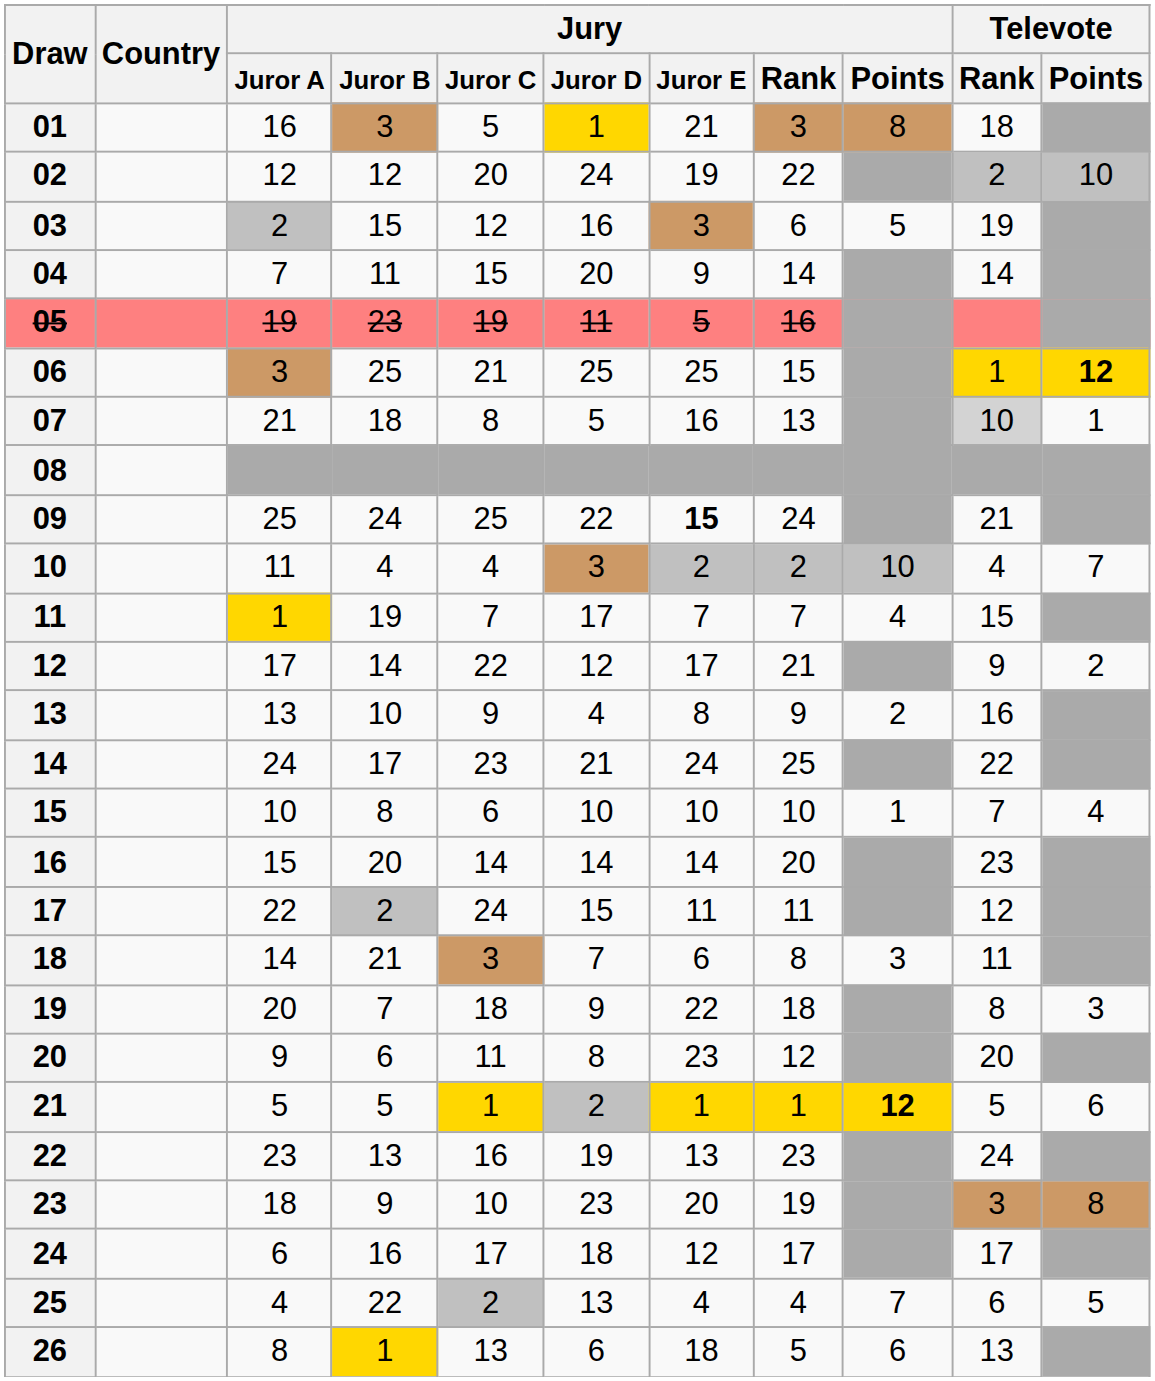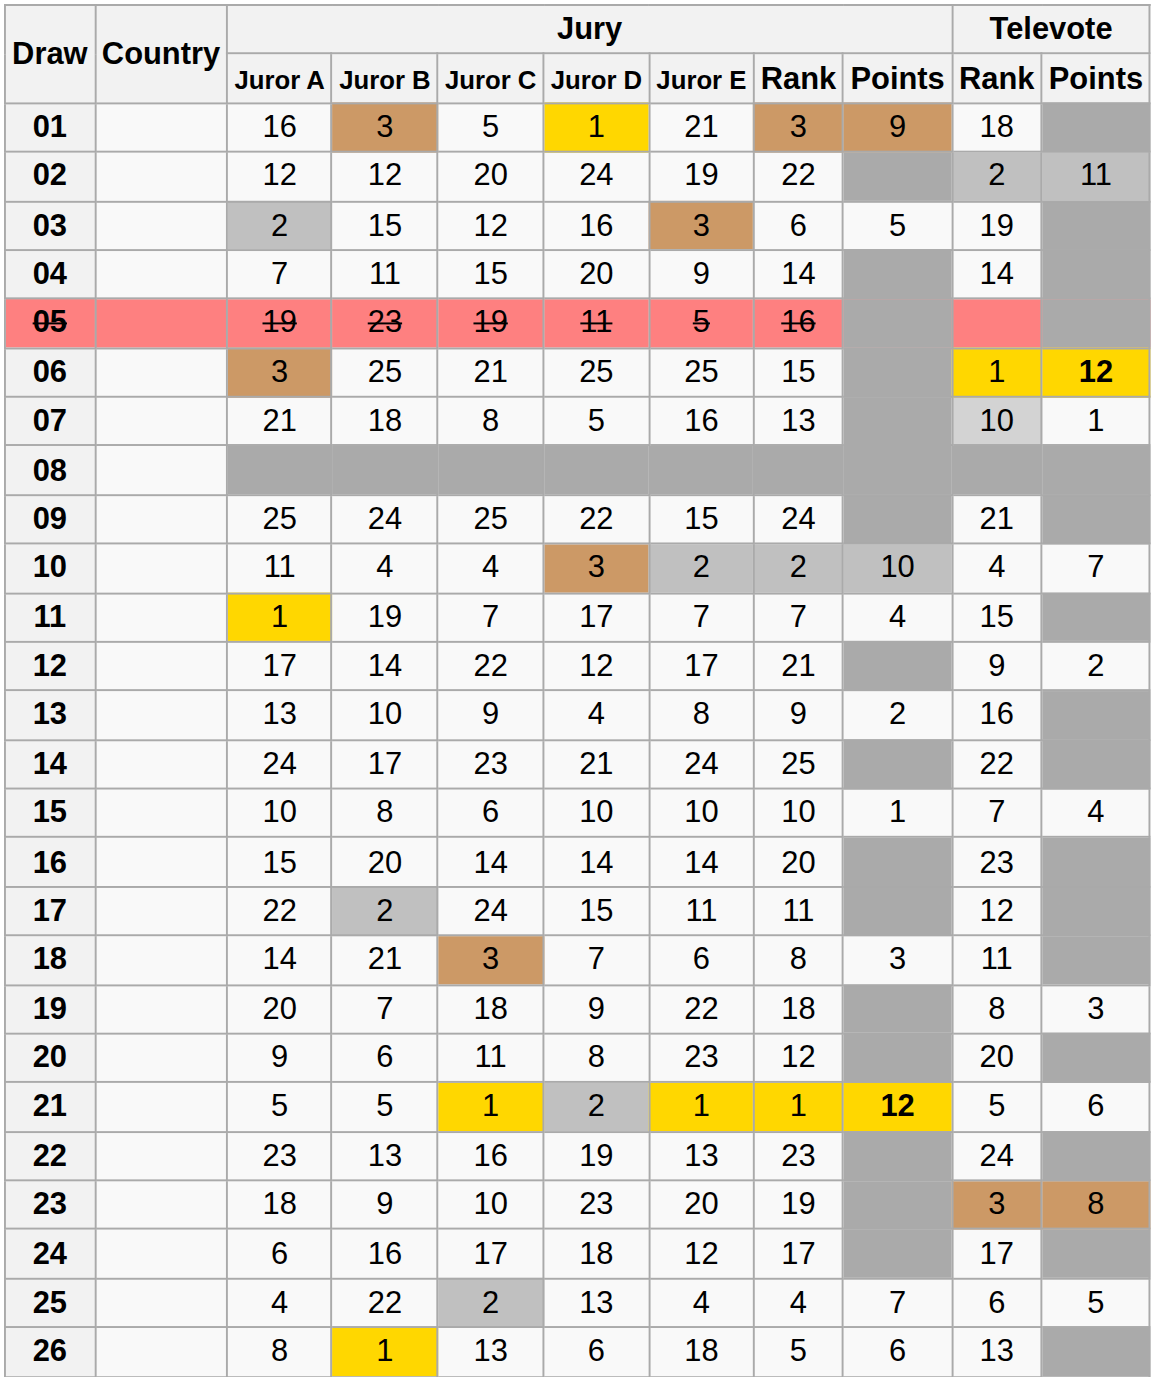01 | Jury / Points: 8 -> 9
02 | Televote / Points: 10 -> 11
09 | Jury / Juror E: bold -> normal
